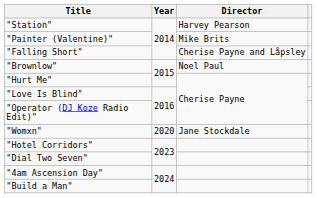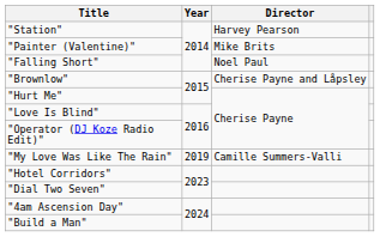"Falling Short" | Director: Cherise Payne and Låpsley -> Noel Paul
"Brownlow" | Director: Noel Paul -> Cherise Payne and Låpsley
+ row: "My Love Was Like The Rain" | 2019 | Camille Summers-Valli
- row: "Womxn" | 2020 | Jane Stockdale
